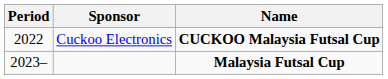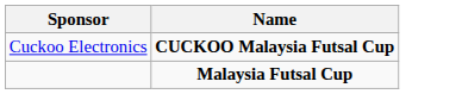- column: Period | 2022 | 2023–
